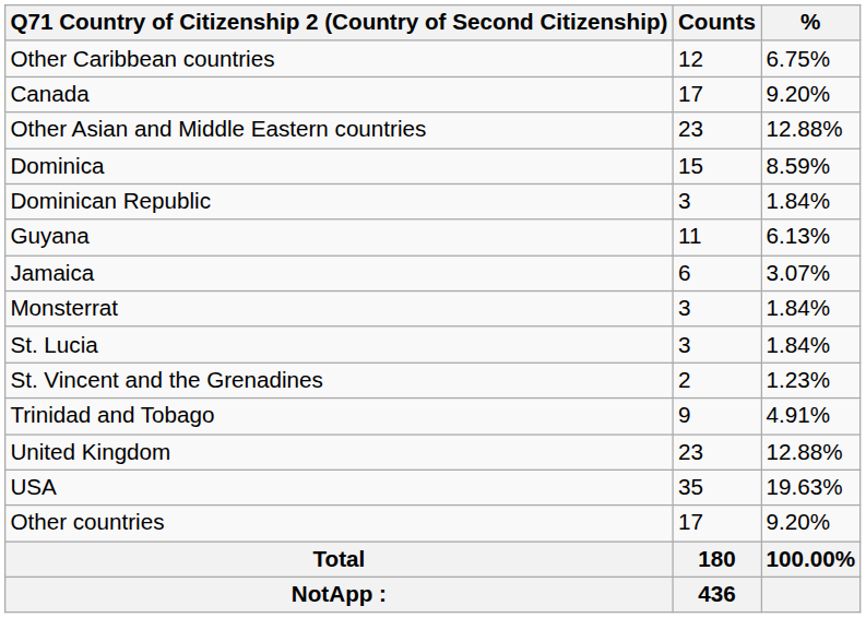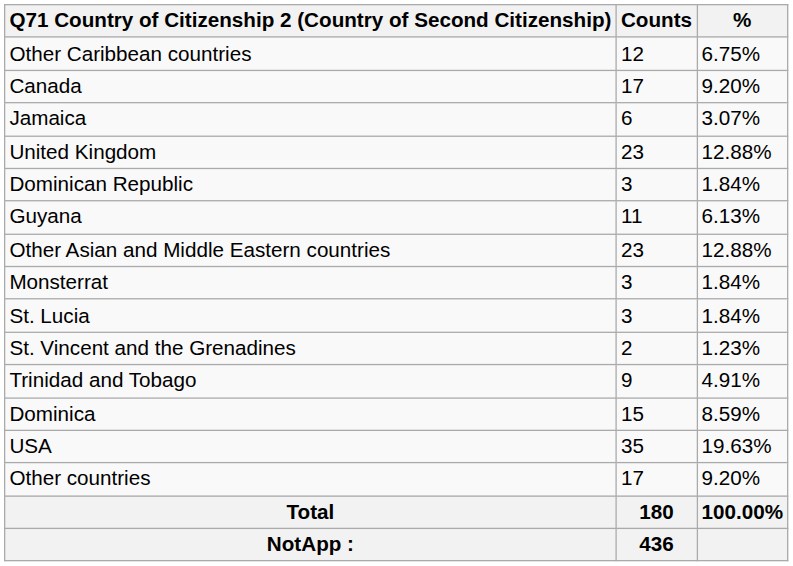rows swapped: Other Asian and Middle Eastern countries <-> Jamaica
rows swapped: Dominica <-> United Kingdom
